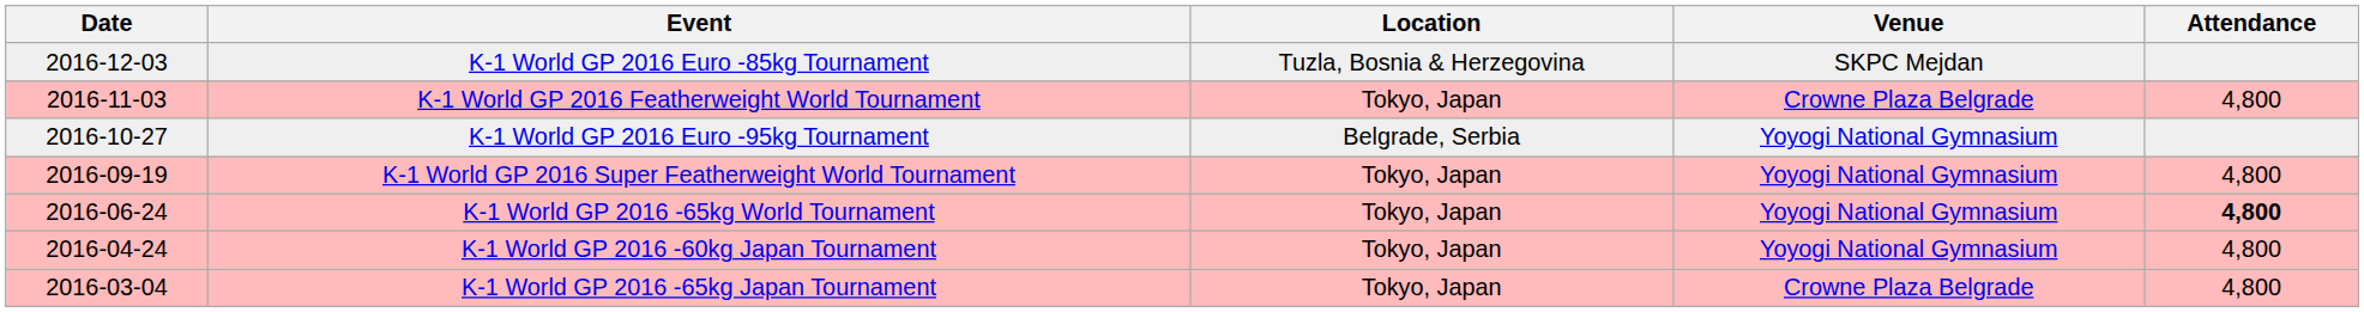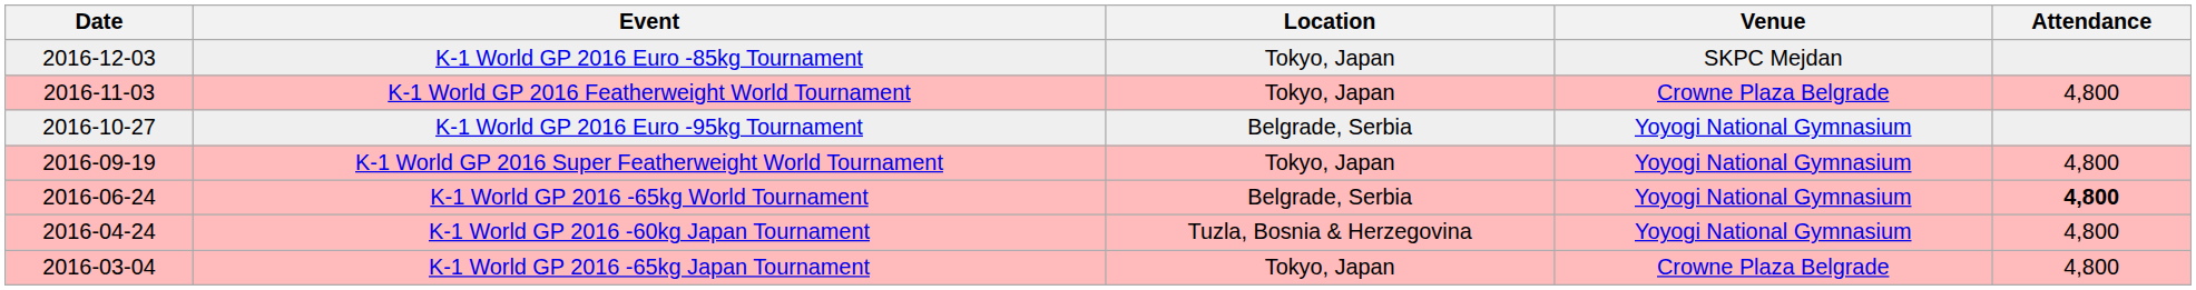K-1 World GP 2016 Euro -85kg Tournament | Location: Tuzla, Bosnia & Herzegovina -> Tokyo, Japan
K-1 World GP 2016 -65kg World Tournament | Location: Tokyo, Japan -> Belgrade, Serbia
K-1 World GP 2016 -60kg Japan Tournament | Location: Tokyo, Japan -> Tuzla, Bosnia & Herzegovina
